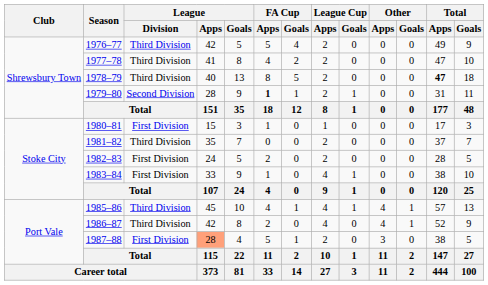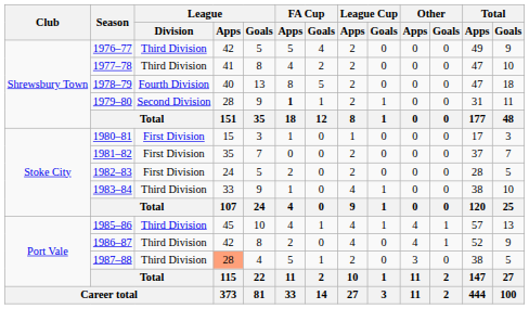1978–79 | League / Division: Third Division -> Fourth Division
1978–79 | Total / Apps: bold -> normal
1981–82 | League / Division: Third Division -> First Division
1983–84 | League / Division: First Division -> Third Division
1987–88 | League / Division: First Division -> Third Division
